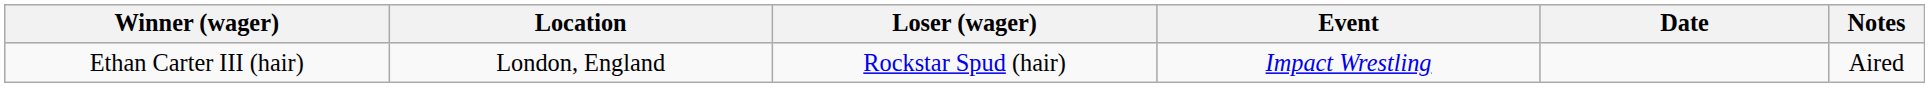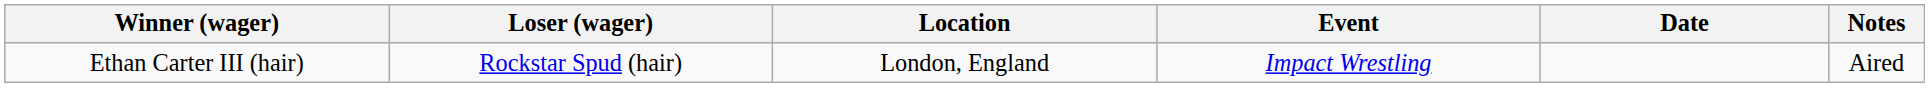columns swapped: Loser (wager) <-> Location
